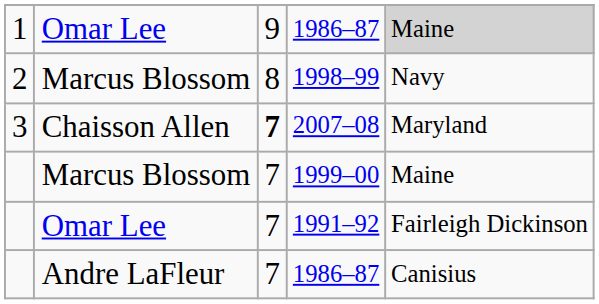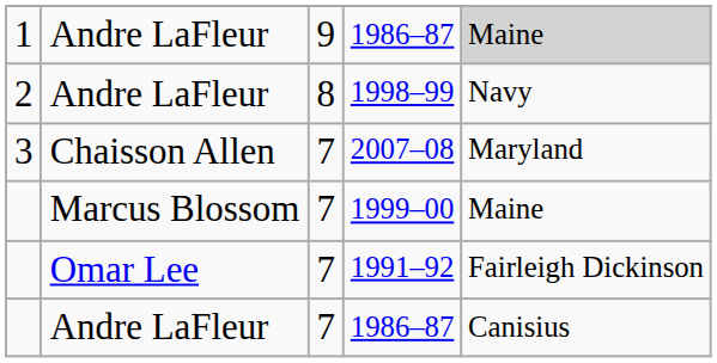1 / 1986–87 | column 2: Omar Lee -> Andre LaFleur
1998–99 | column 2: Marcus Blossom -> Andre LaFleur
2007–08 | column 3: bold -> normal
